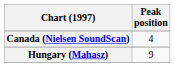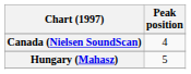Hungary (Mahasz) | Peak position: 9 -> 5
